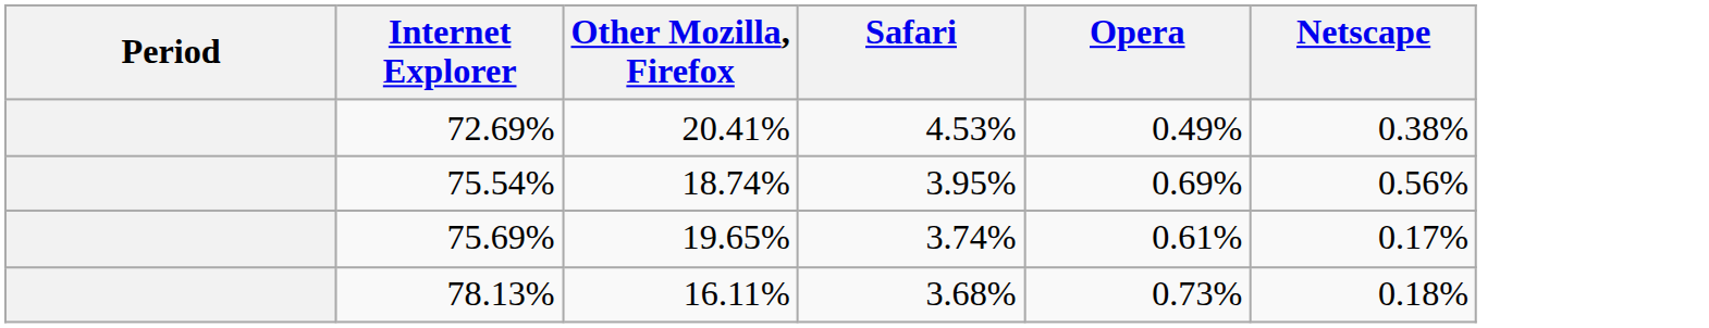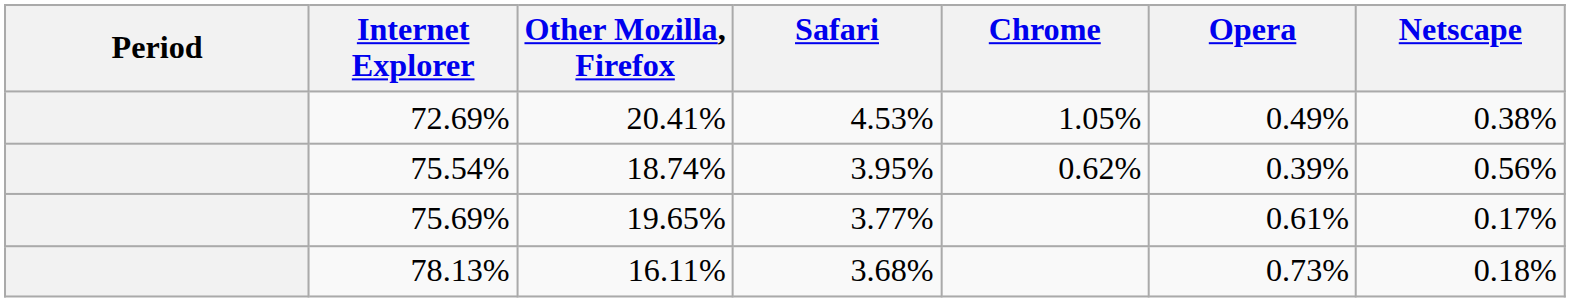+ column: Chrome | 1.05% | 0.62%
75.54% | Opera: 0.69% -> 0.39%
75.69% | Safari: 3.74% -> 3.77%
